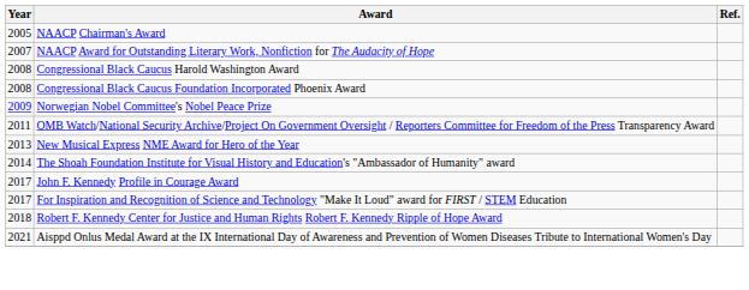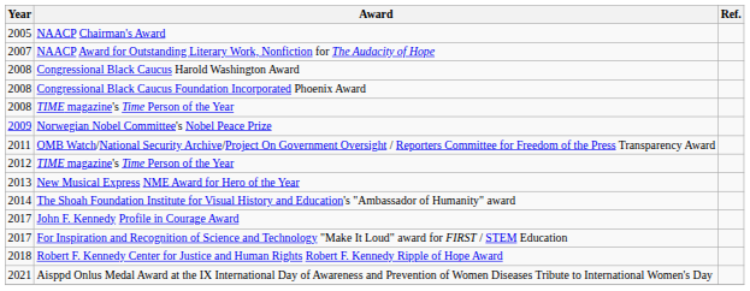+ row: 2008 | TIME magazine's Time Person of the Year
+ row: 2012 | TIME magazine's Time Person of the Year
